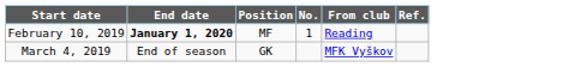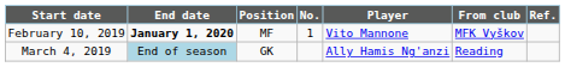+ column: Player | Vito Mannone | Ally Hamis Ng'anzi
February 10, 2019 | From club: Reading -> MFK Vyškov
March 4, 2019 | End date: no background -> lightblue background
March 4, 2019 | From club: MFK Vyškov -> Reading
